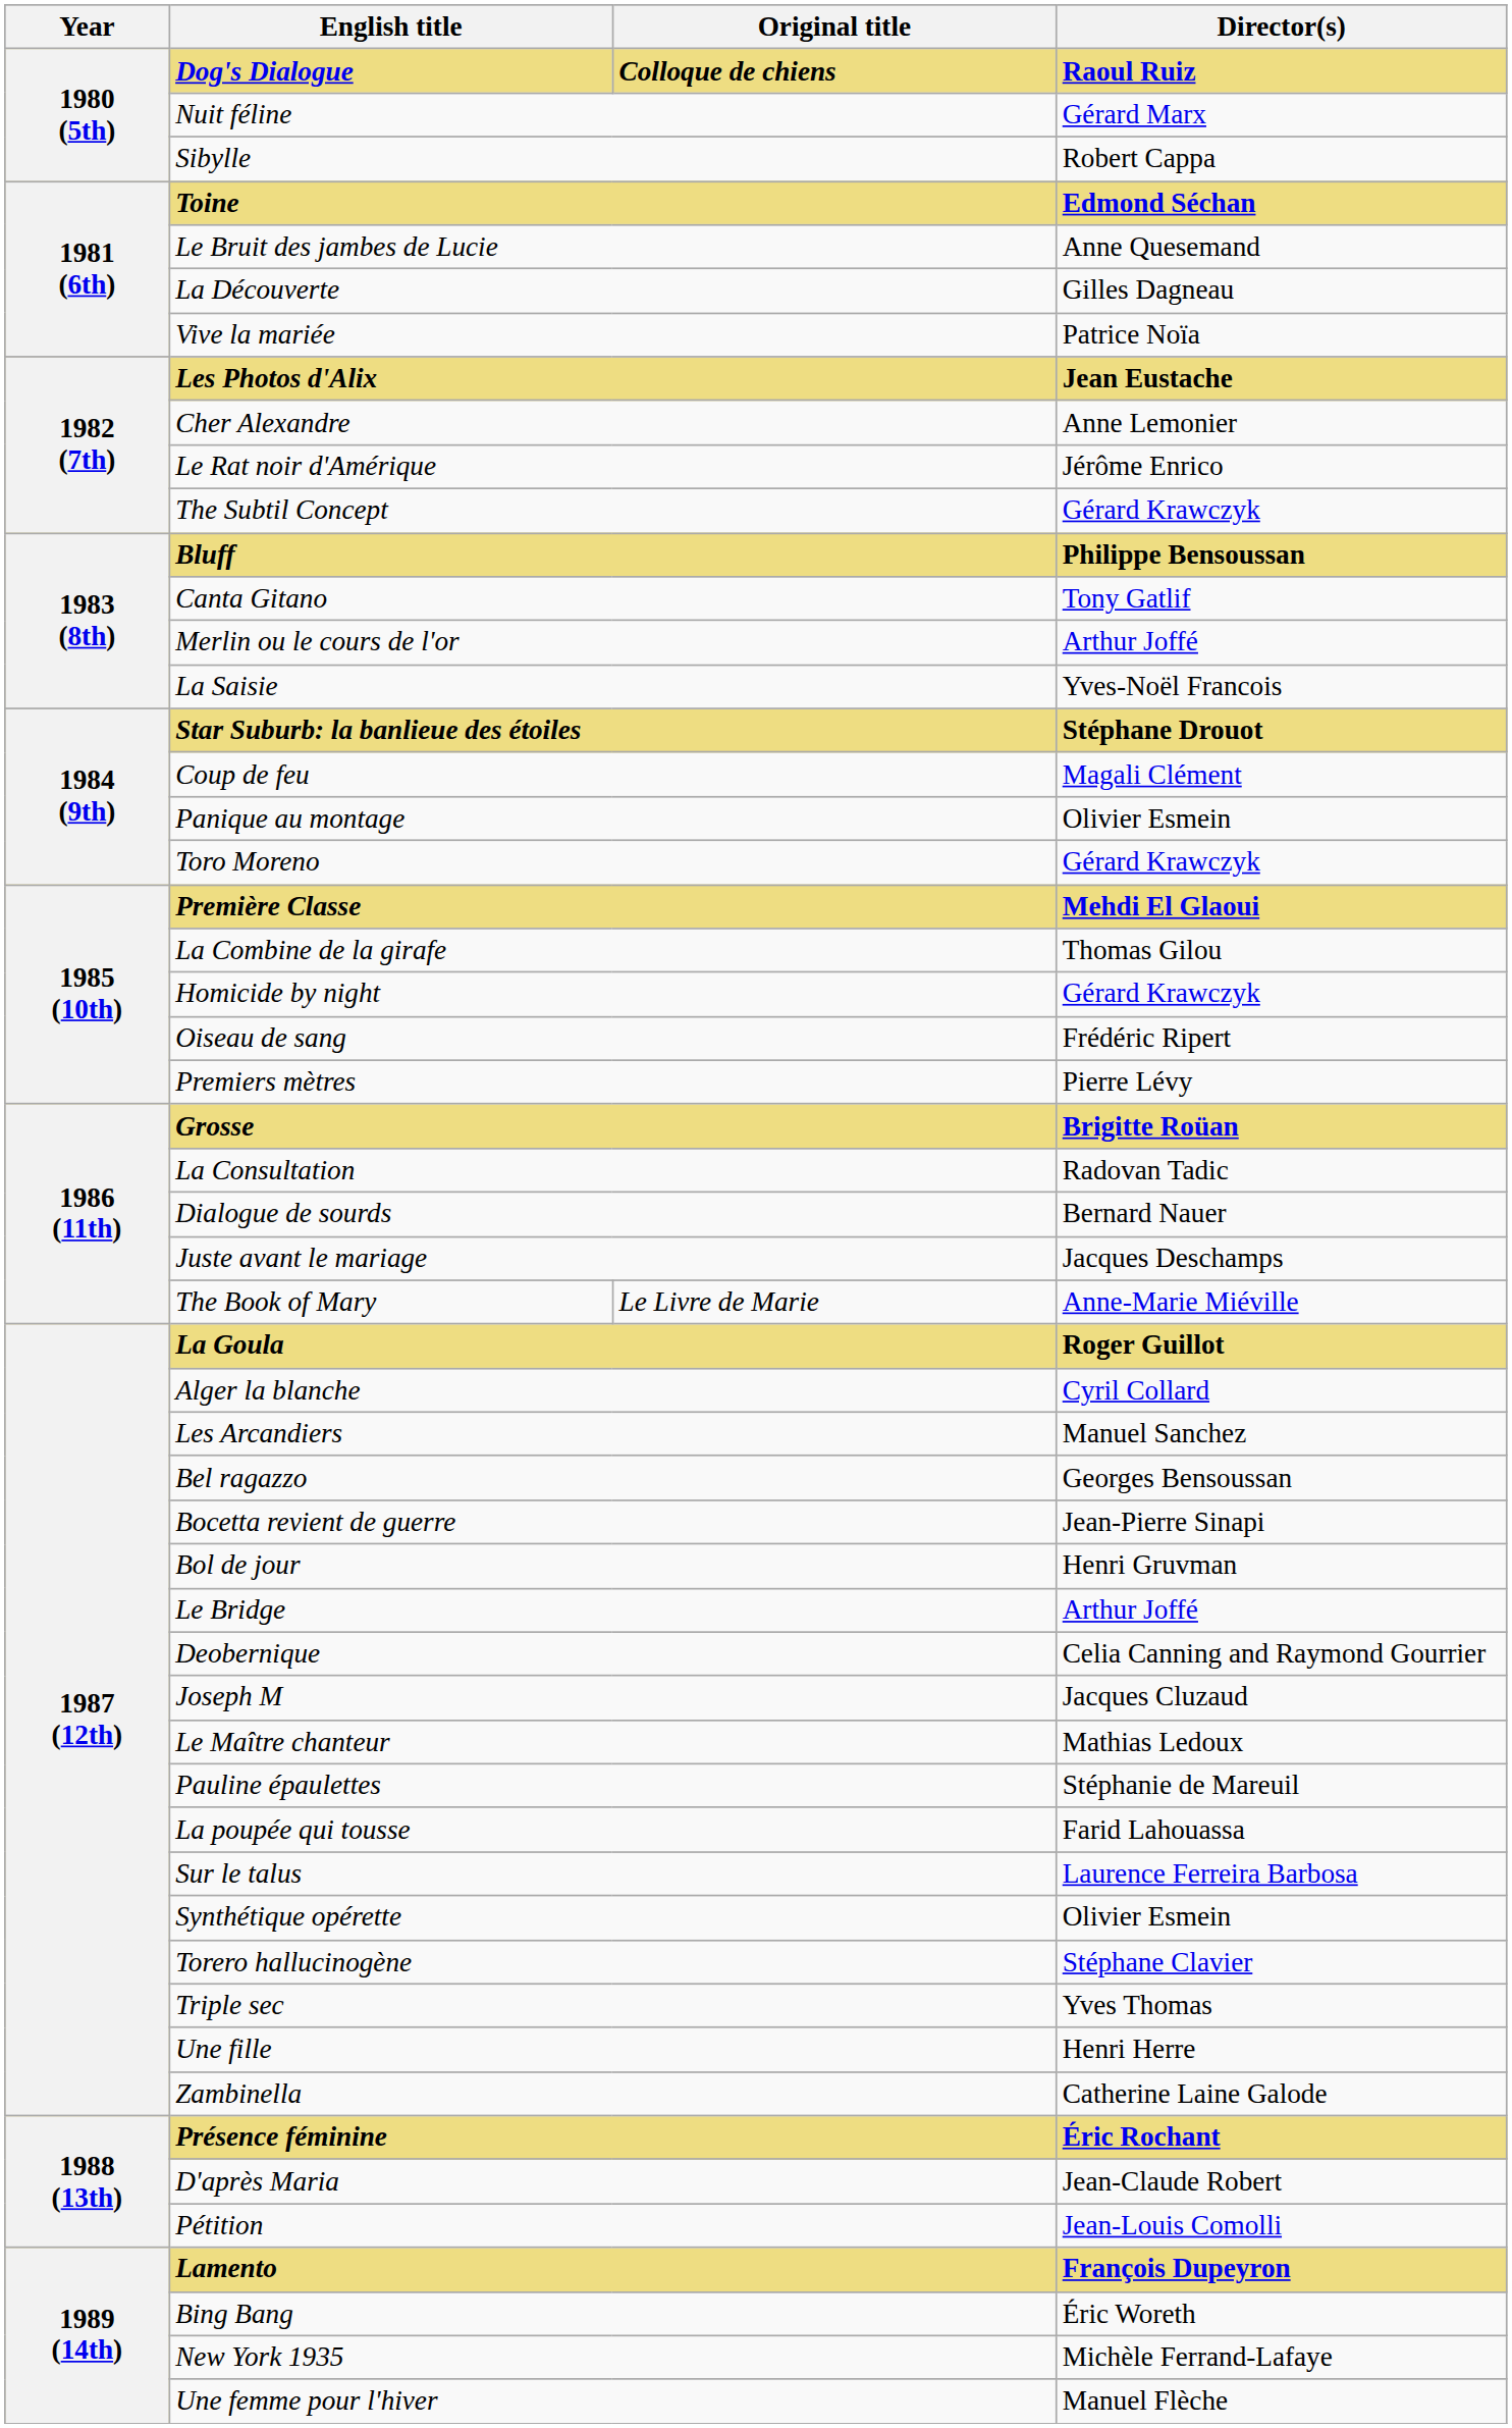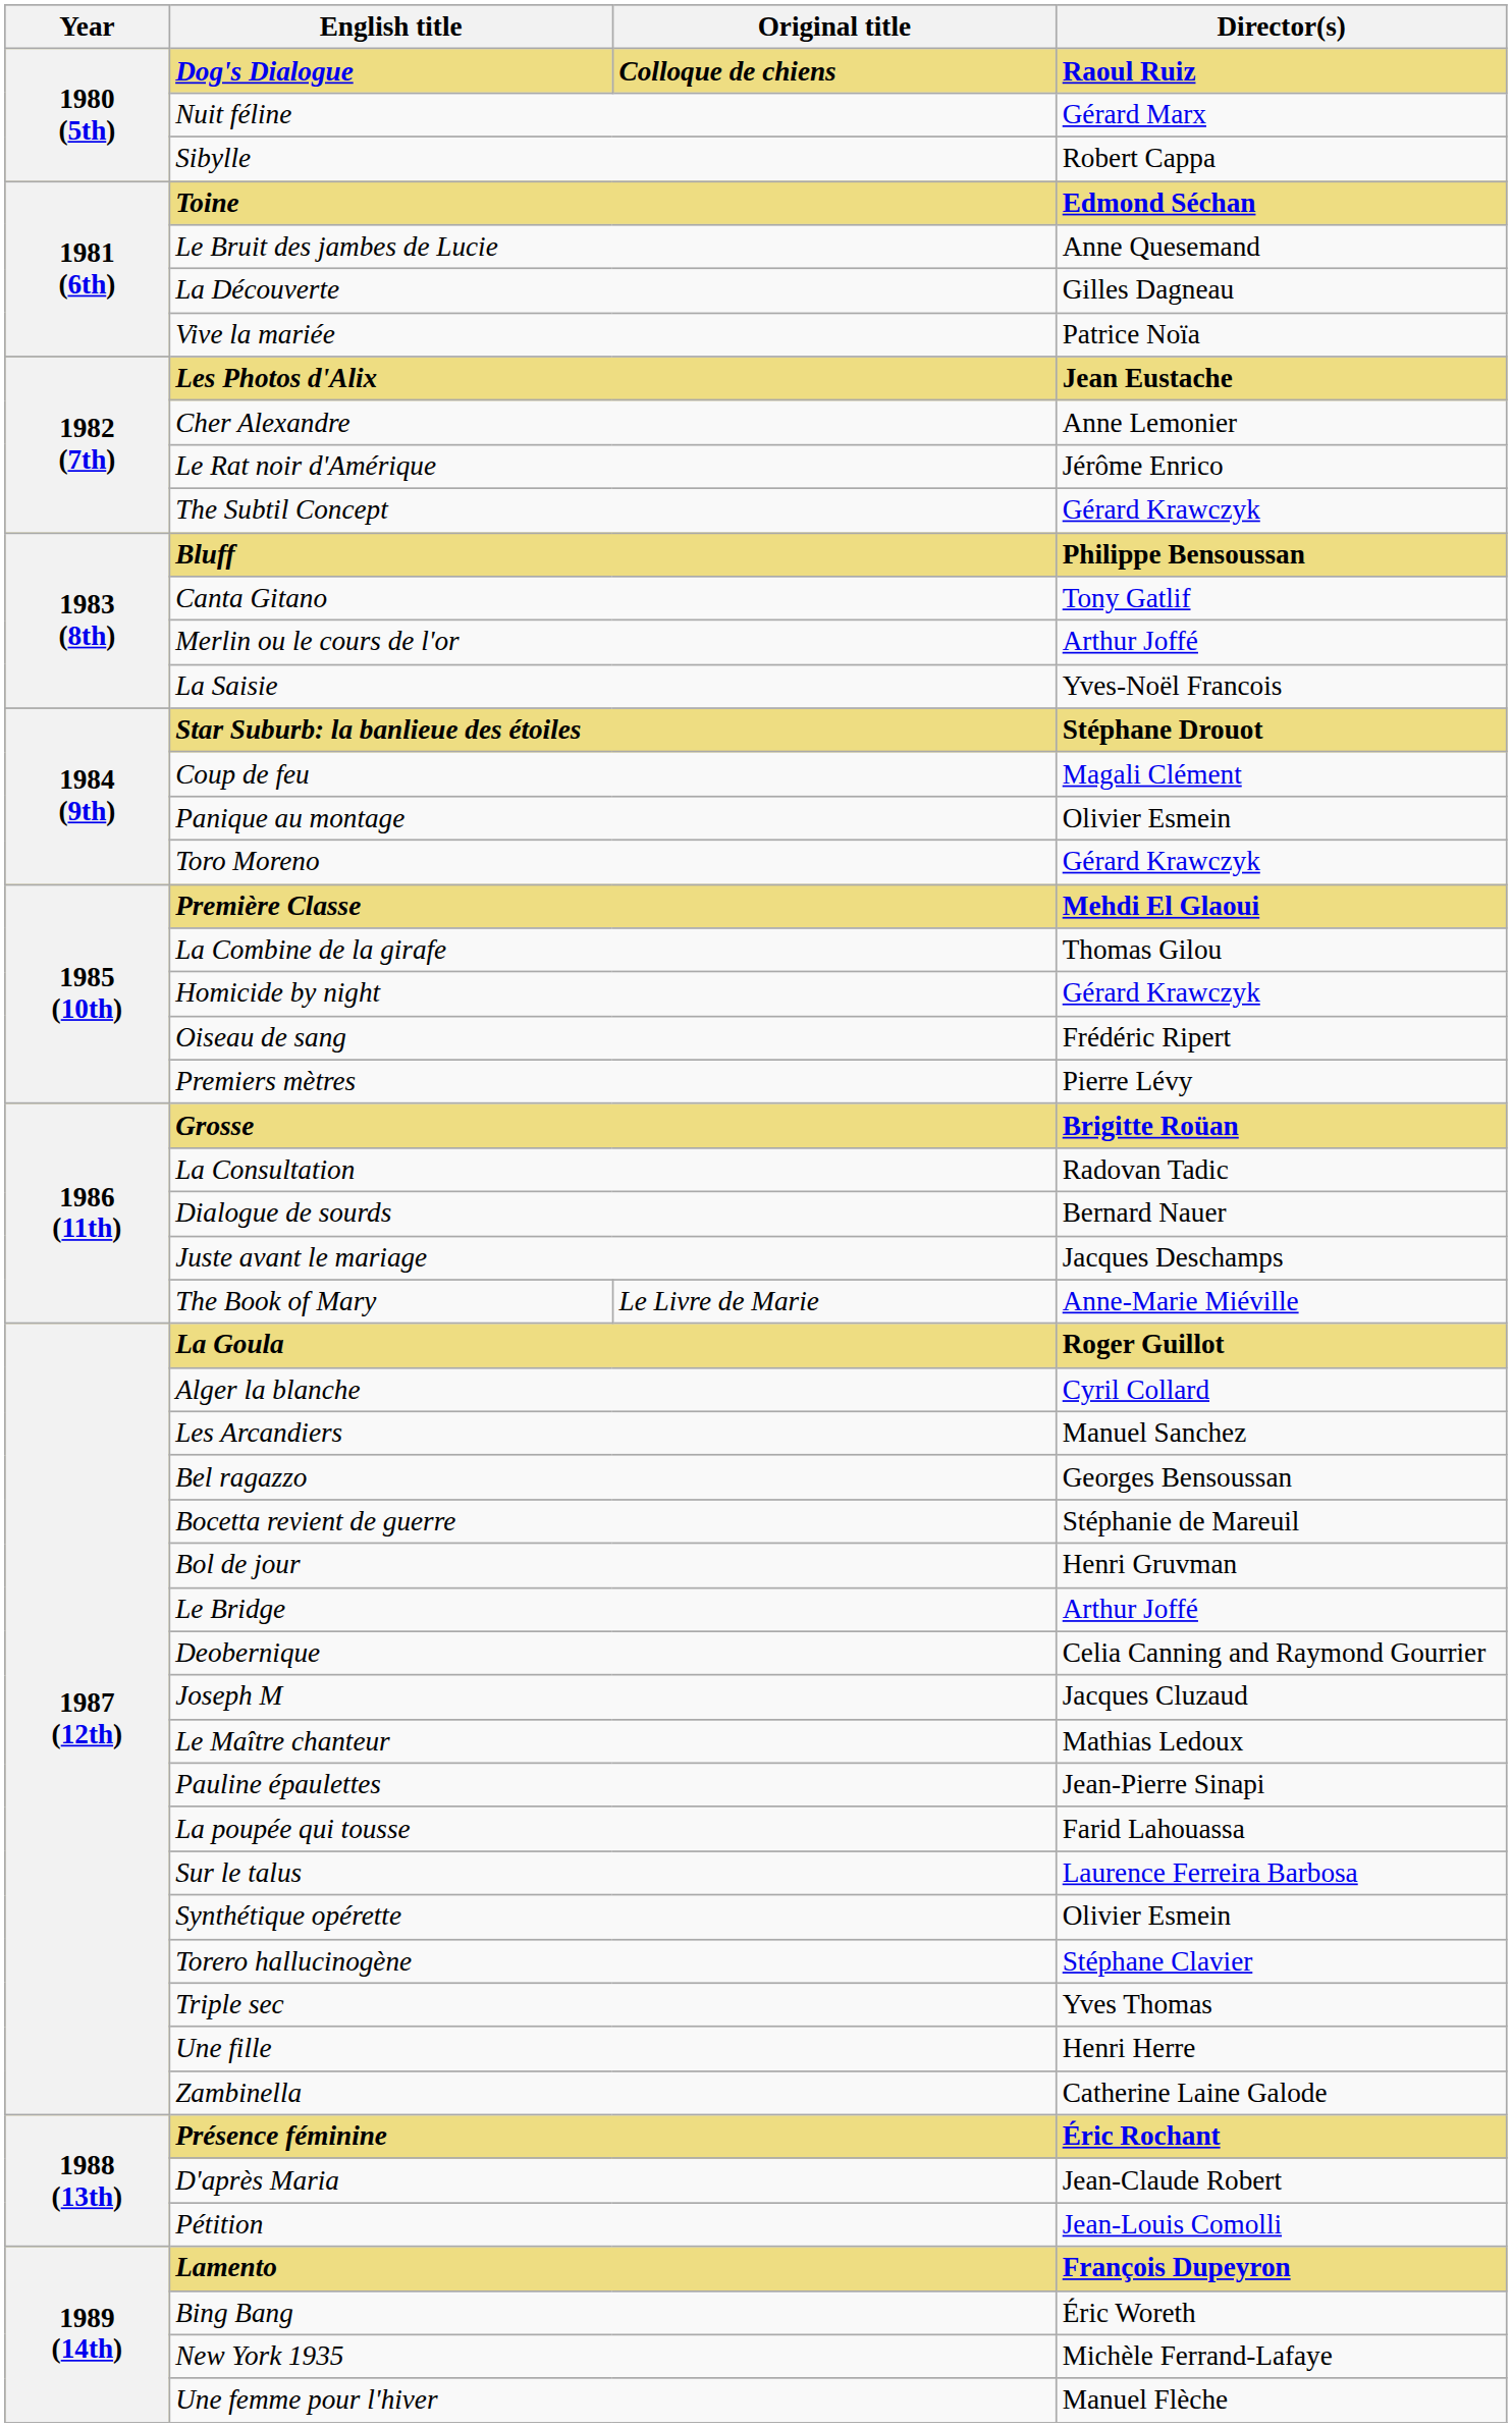Bocetta revient de guerre | Director(s): Jean-Pierre Sinapi -> Stéphanie de Mareuil
Pauline épaulettes | Director(s): Stéphanie de Mareuil -> Jean-Pierre Sinapi
